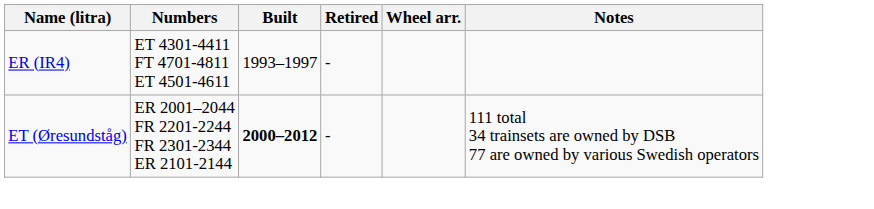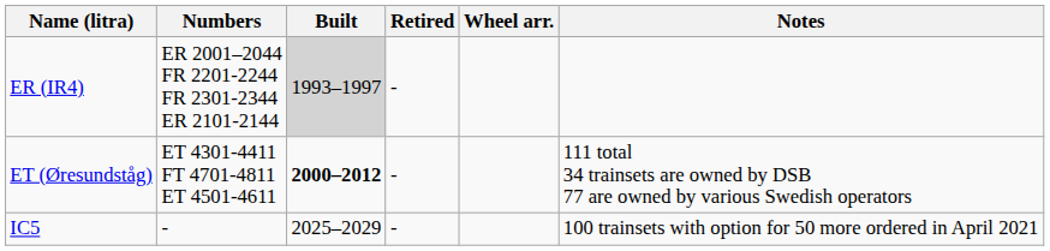ER (IR4) | Numbers: ET 4301-4411 FT 4701-4811 ET 4501-4611 -> ER 2001–2044 FR 2201-2244 FR 2301-2344 ER 2101-2144
ER (IR4) | Built: no background -> lightgrey background
ET (Øresundståg) | Numbers: ER 2001–2044 FR 2201-2244 FR 2301-2344 ER 2101-2144 -> ET 4301-4411 FT 4701-4811 ET 4501-4611
+ row: IC5 | - | 2025–2029 | - | 100 trainsets with option for 50 more ordered in April 2021
